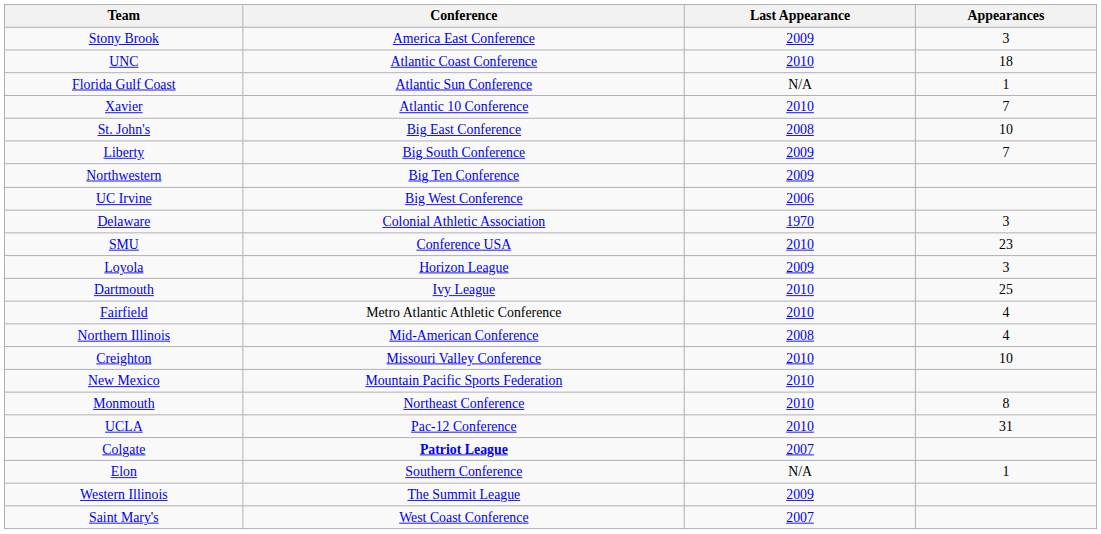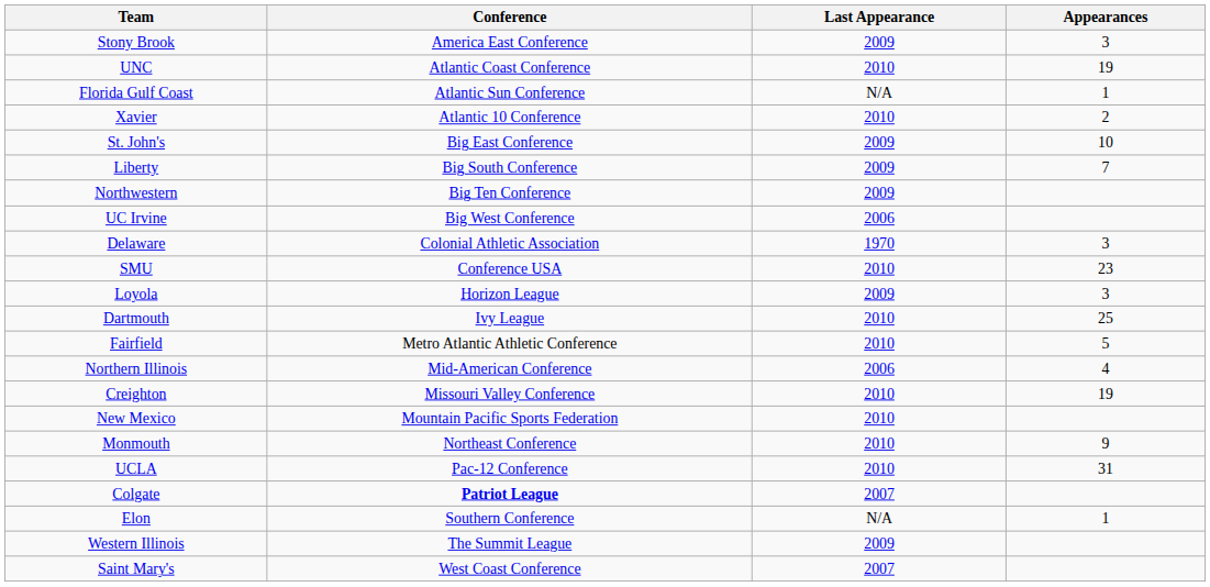UNC | Appearances: 18 -> 19
Xavier | Appearances: 7 -> 2
St. John's | Last Appearance: 2008 -> 2009
Fairfield | Appearances: 4 -> 5
Northern Illinois | Last Appearance: 2008 -> 2006
Creighton | Appearances: 10 -> 19
Monmouth | Appearances: 8 -> 9
